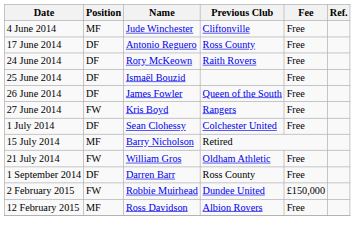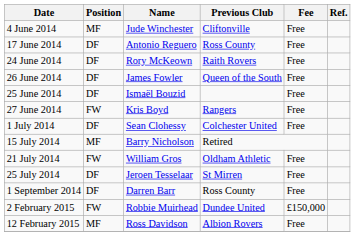rows swapped: 25 June 2014 <-> 26 June 2014
+ row: 25 July 2014 | DF | Jeroen Tesselaar | St Mirren | Free
